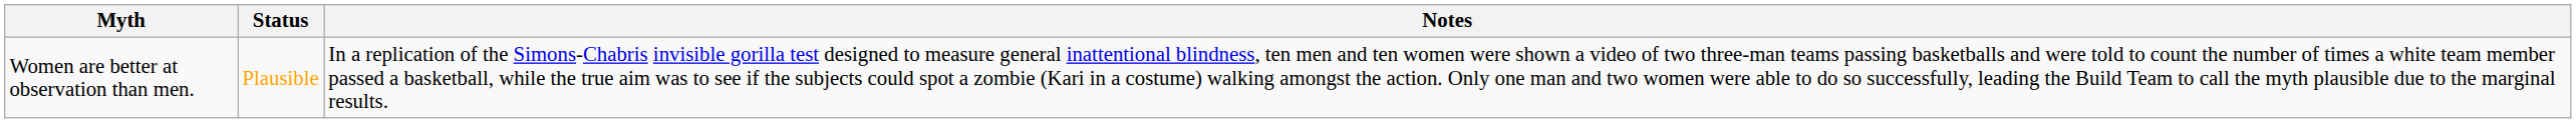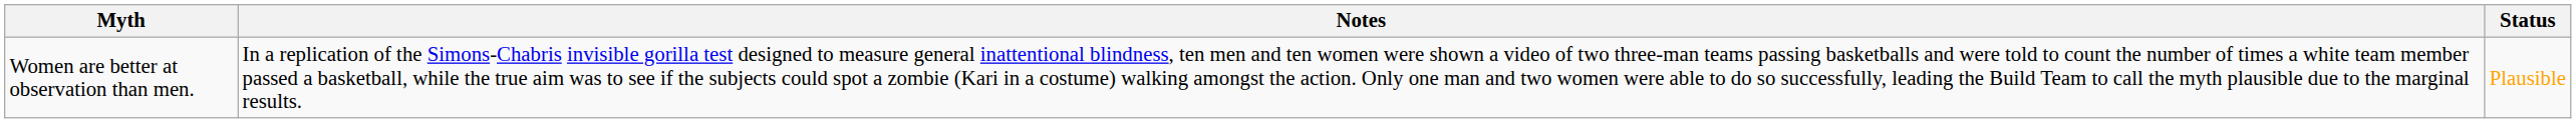columns swapped: Status <-> Notes
